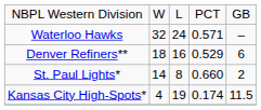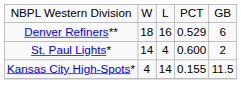- row: Waterloo Hawks | 32 | 24 | 0.571 | –
St. Paul Lights* | column 3: 8 -> 4
St. Paul Lights* | column 4: 0.660 -> 0.600
Kansas City High-Spots* | column 3: 19 -> 14
Kansas City High-Spots* | column 4: 0.174 -> 0.155
